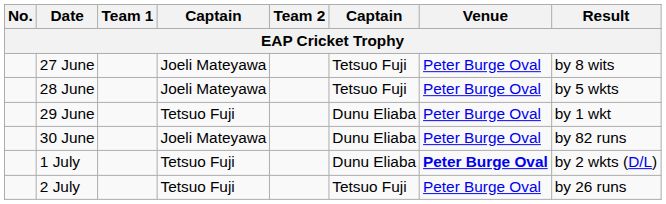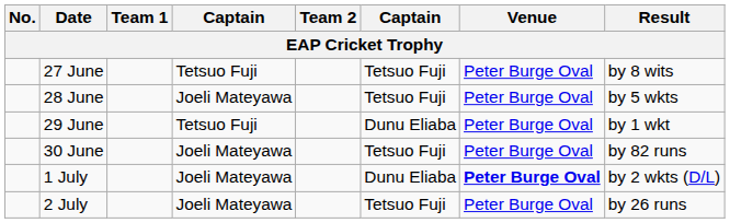27 June | column 4: Joeli Mateyawa -> Tetsuo Fuji
30 June | column 6: Dunu Eliaba -> Tetsuo Fuji
1 July | column 4: Tetsuo Fuji -> Joeli Mateyawa
2 July | column 4: Tetsuo Fuji -> Joeli Mateyawa
